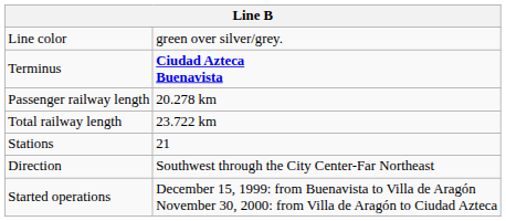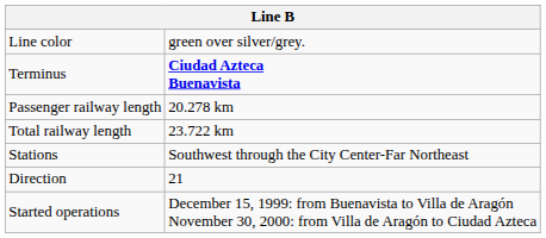Stations | column 2: 21 -> Southwest through the City Center-Far Northeast
Direction | column 2: Southwest through the City Center-Far Northeast -> 21
